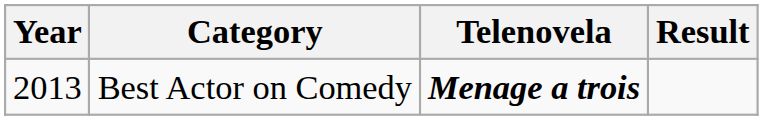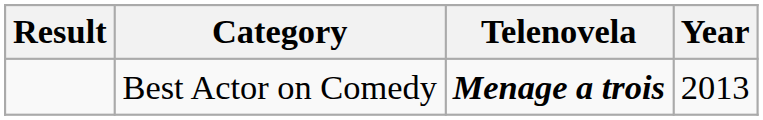columns swapped: Year <-> Result
